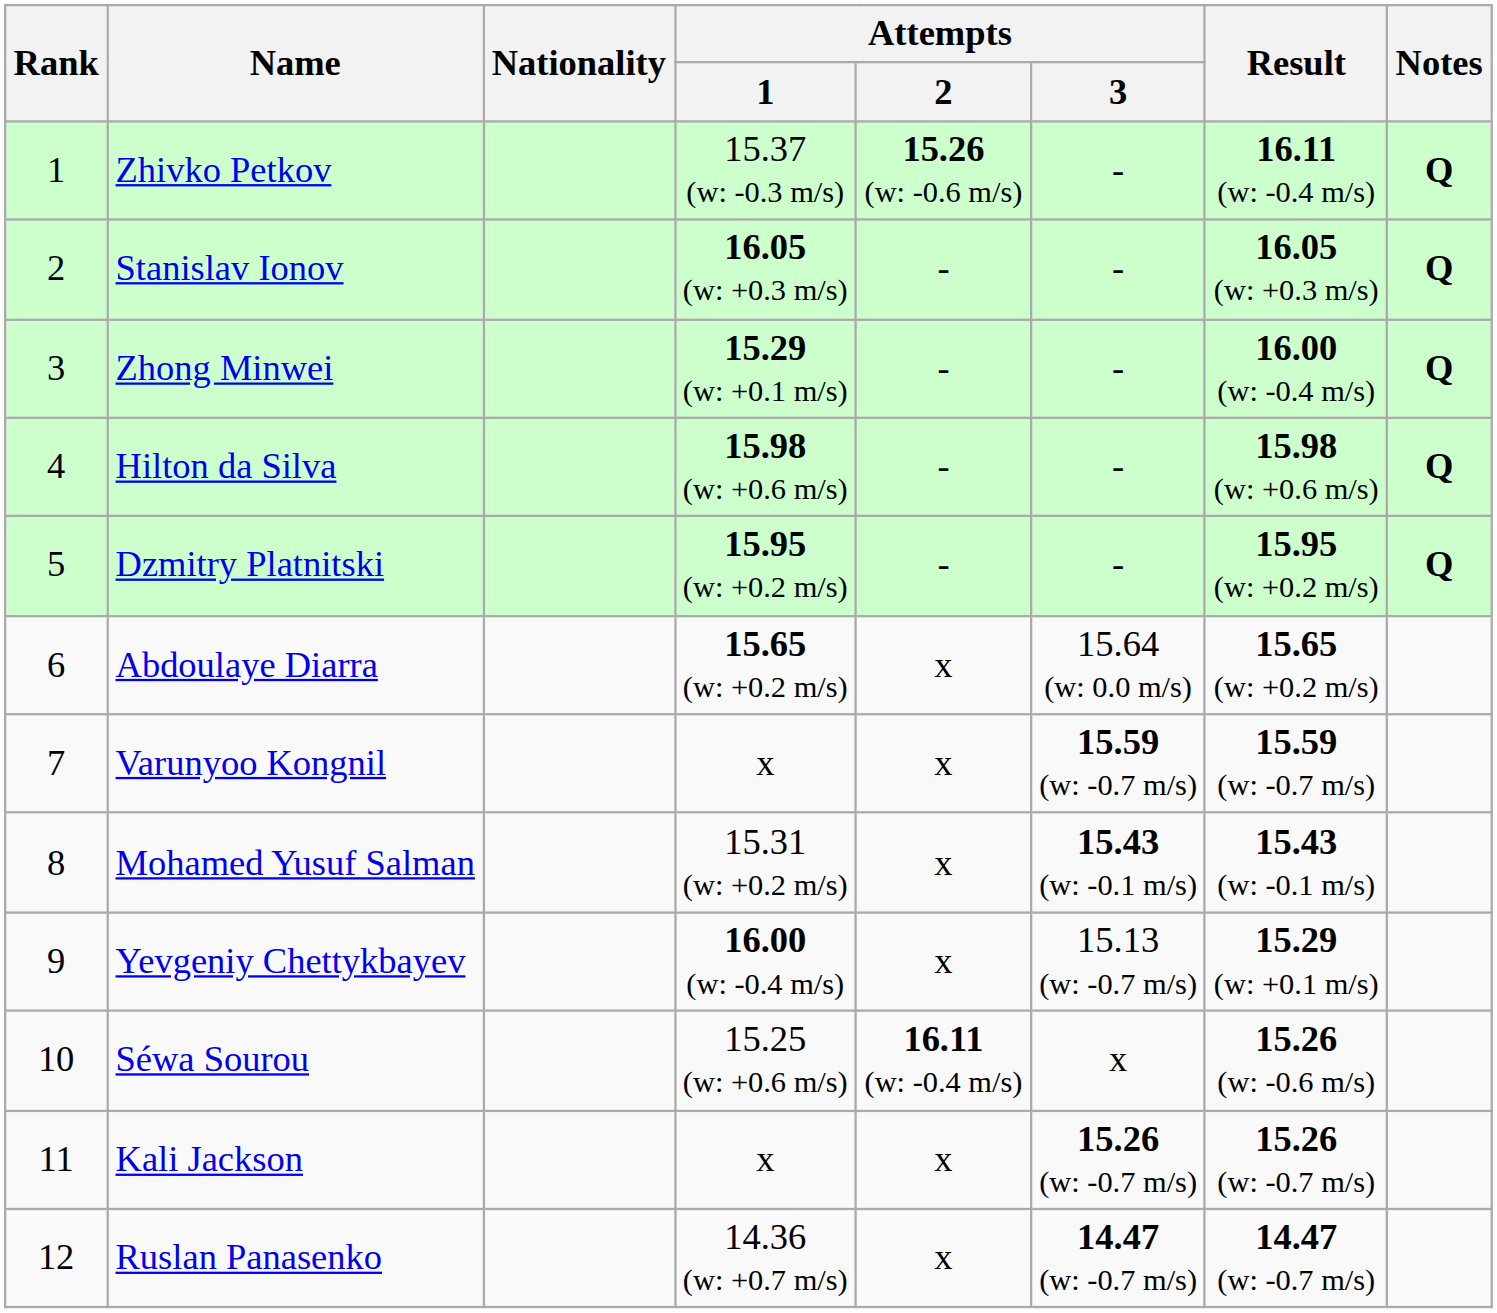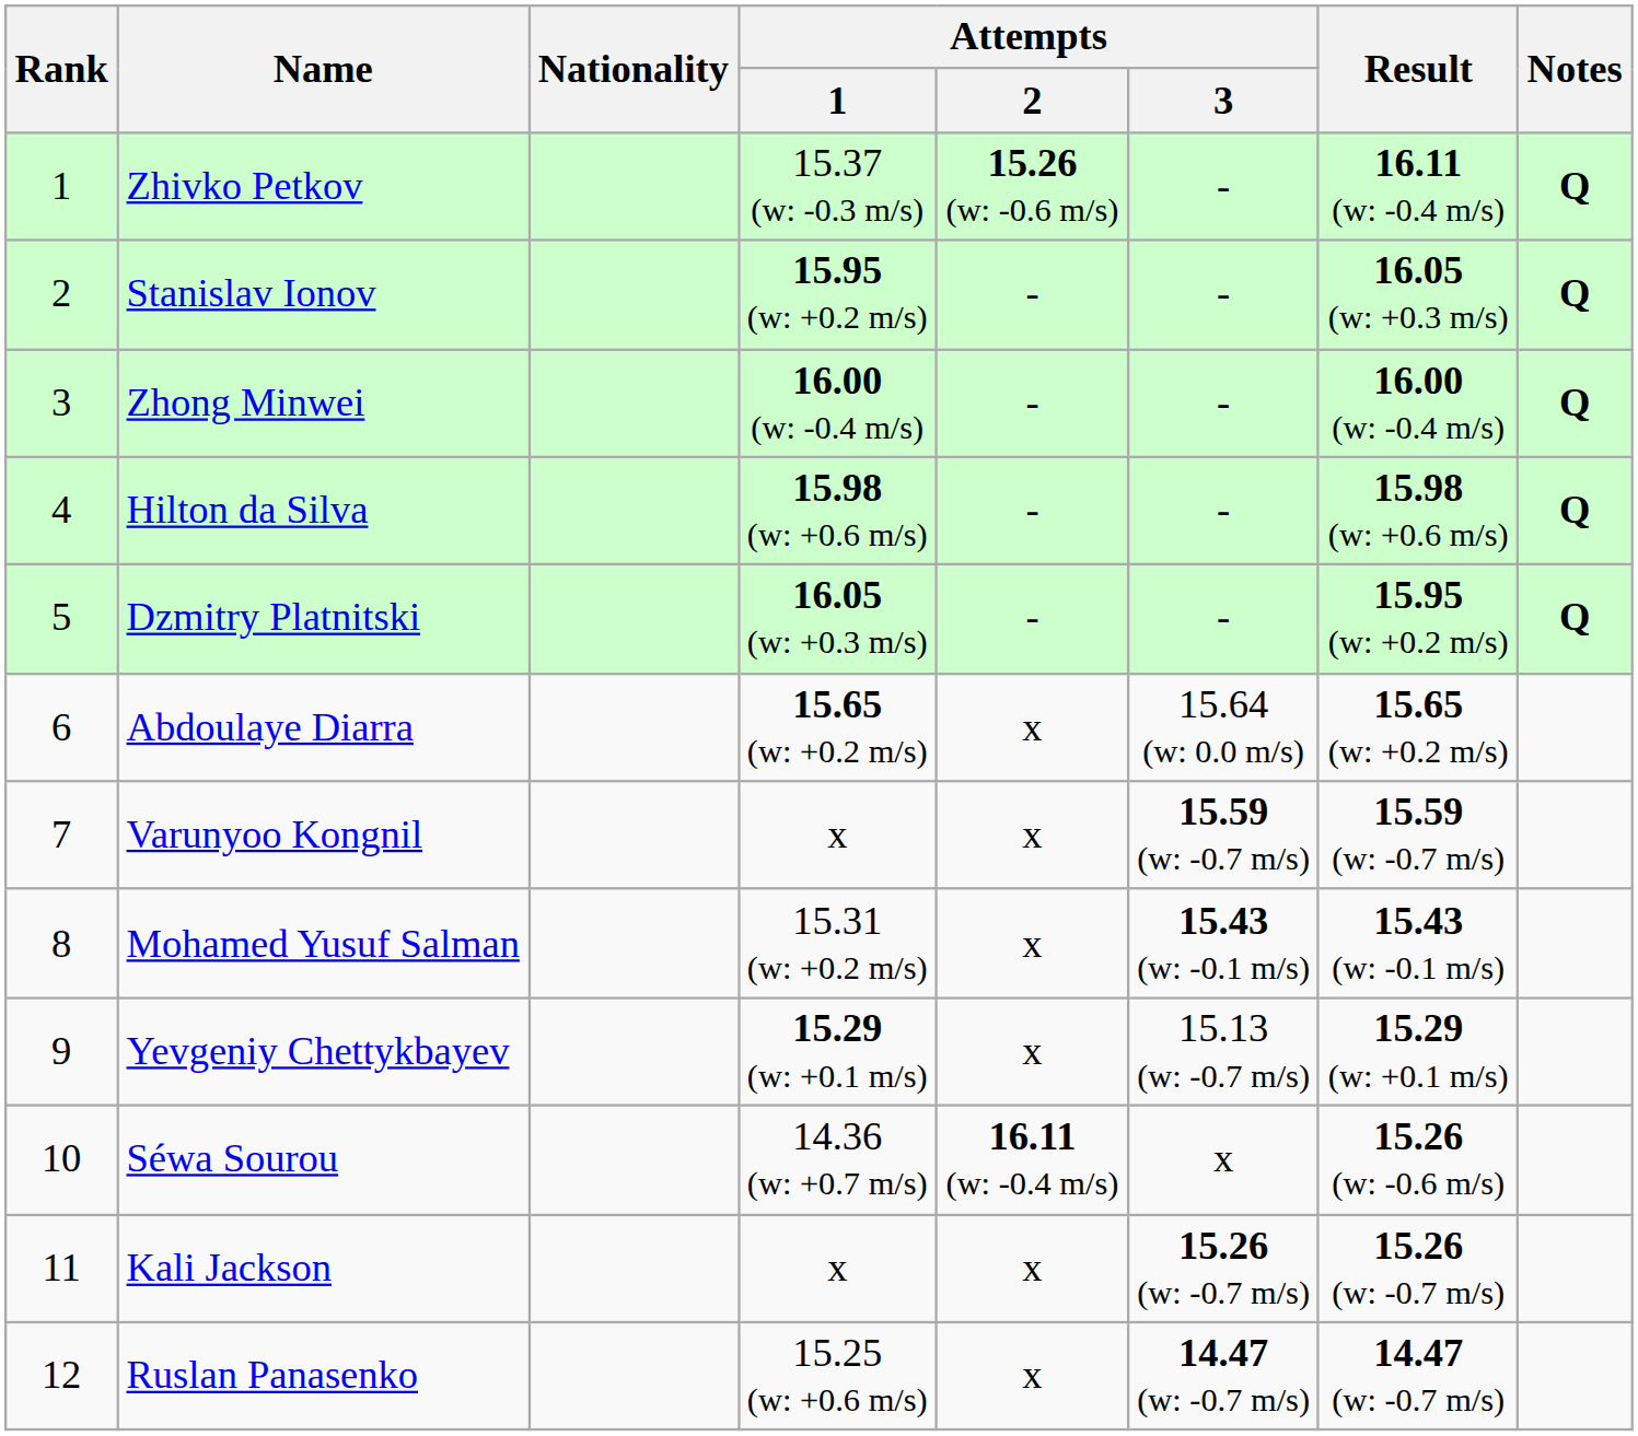Stanislav Ionov | Attempts / 1: 16.05 (w: +0.3 m/s) -> 15.95 (w: +0.2 m/s)
Zhong Minwei | Attempts / 1: 15.29 (w: +0.1 m/s) -> 16.00 (w: -0.4 m/s)
Dzmitry Platnitski | Attempts / 1: 15.95 (w: +0.2 m/s) -> 16.05 (w: +0.3 m/s)
Yevgeniy Chettykbayev | Attempts / 1: 16.00 (w: -0.4 m/s) -> 15.29 (w: +0.1 m/s)
Séwa Sourou | Attempts / 1: 15.25 (w: +0.6 m/s) -> 14.36 (w: +0.7 m/s)
Ruslan Panasenko | Attempts / 1: 14.36 (w: +0.7 m/s) -> 15.25 (w: +0.6 m/s)
